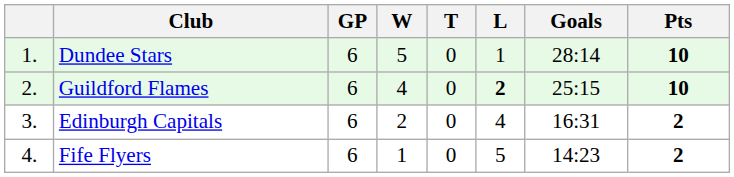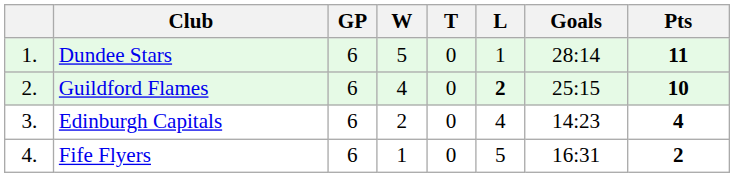Dundee Stars | Pts: 10 -> 11
Edinburgh Capitals | Goals: 16:31 -> 14:23
Edinburgh Capitals | Pts: 2 -> 4
Fife Flyers | Goals: 14:23 -> 16:31
